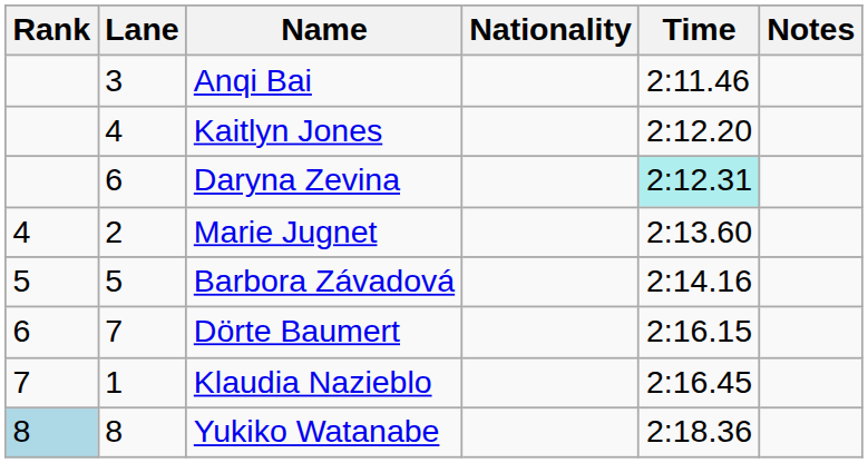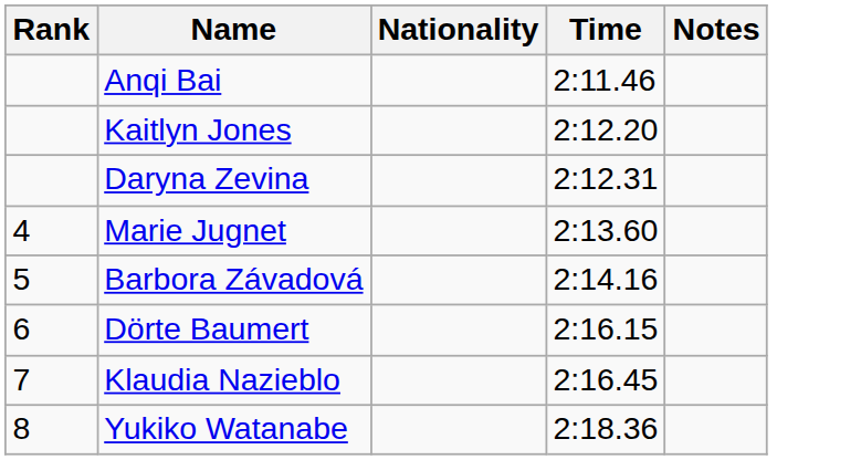- column: Lane | 3 | 4 | 6 | 2 | 5 | 7 | 1 | 8
Daryna Zevina | Time: paleturquoise background -> no background
Yukiko Watanabe | Rank: lightblue background -> no background
